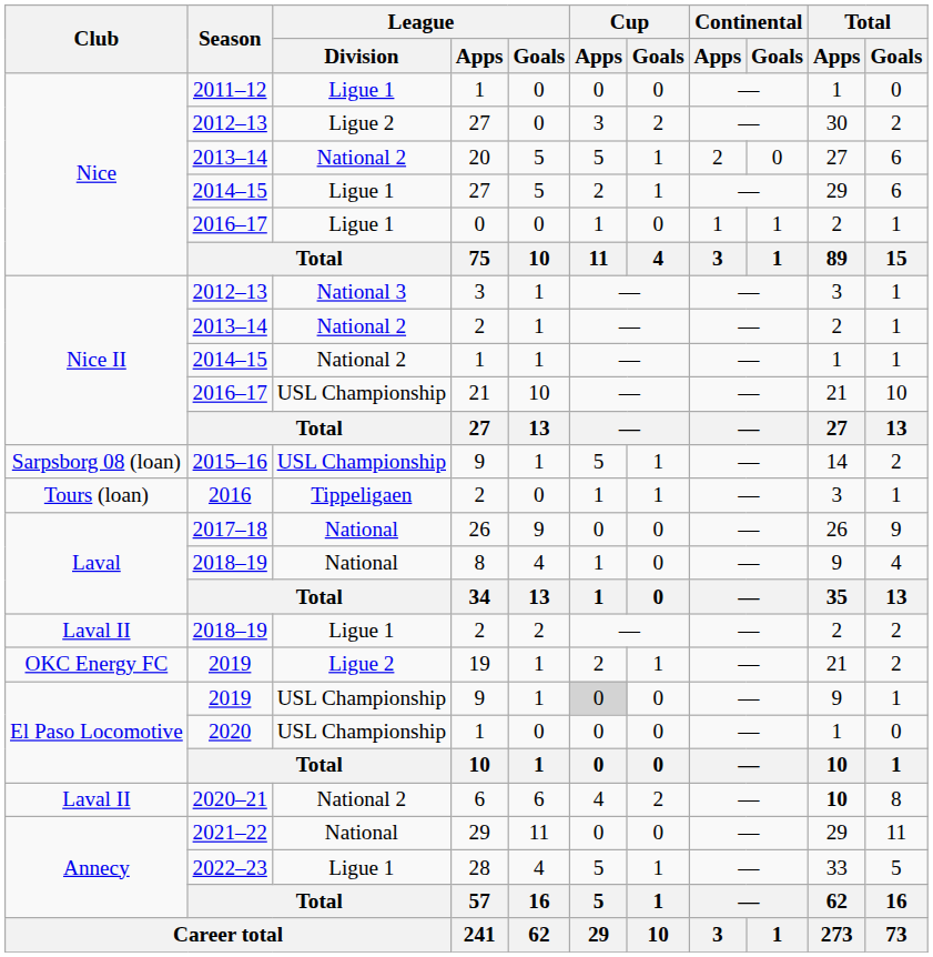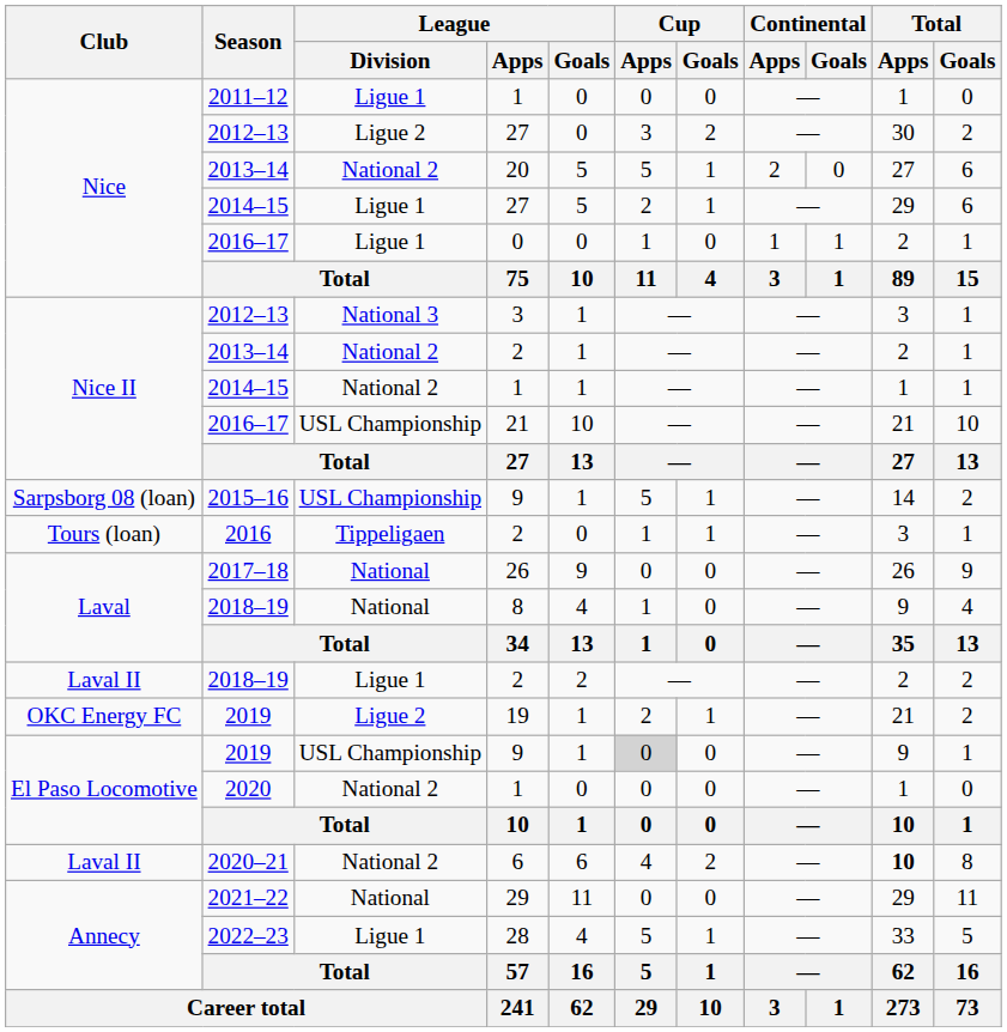2020 | League / Division: USL Championship -> National 2
